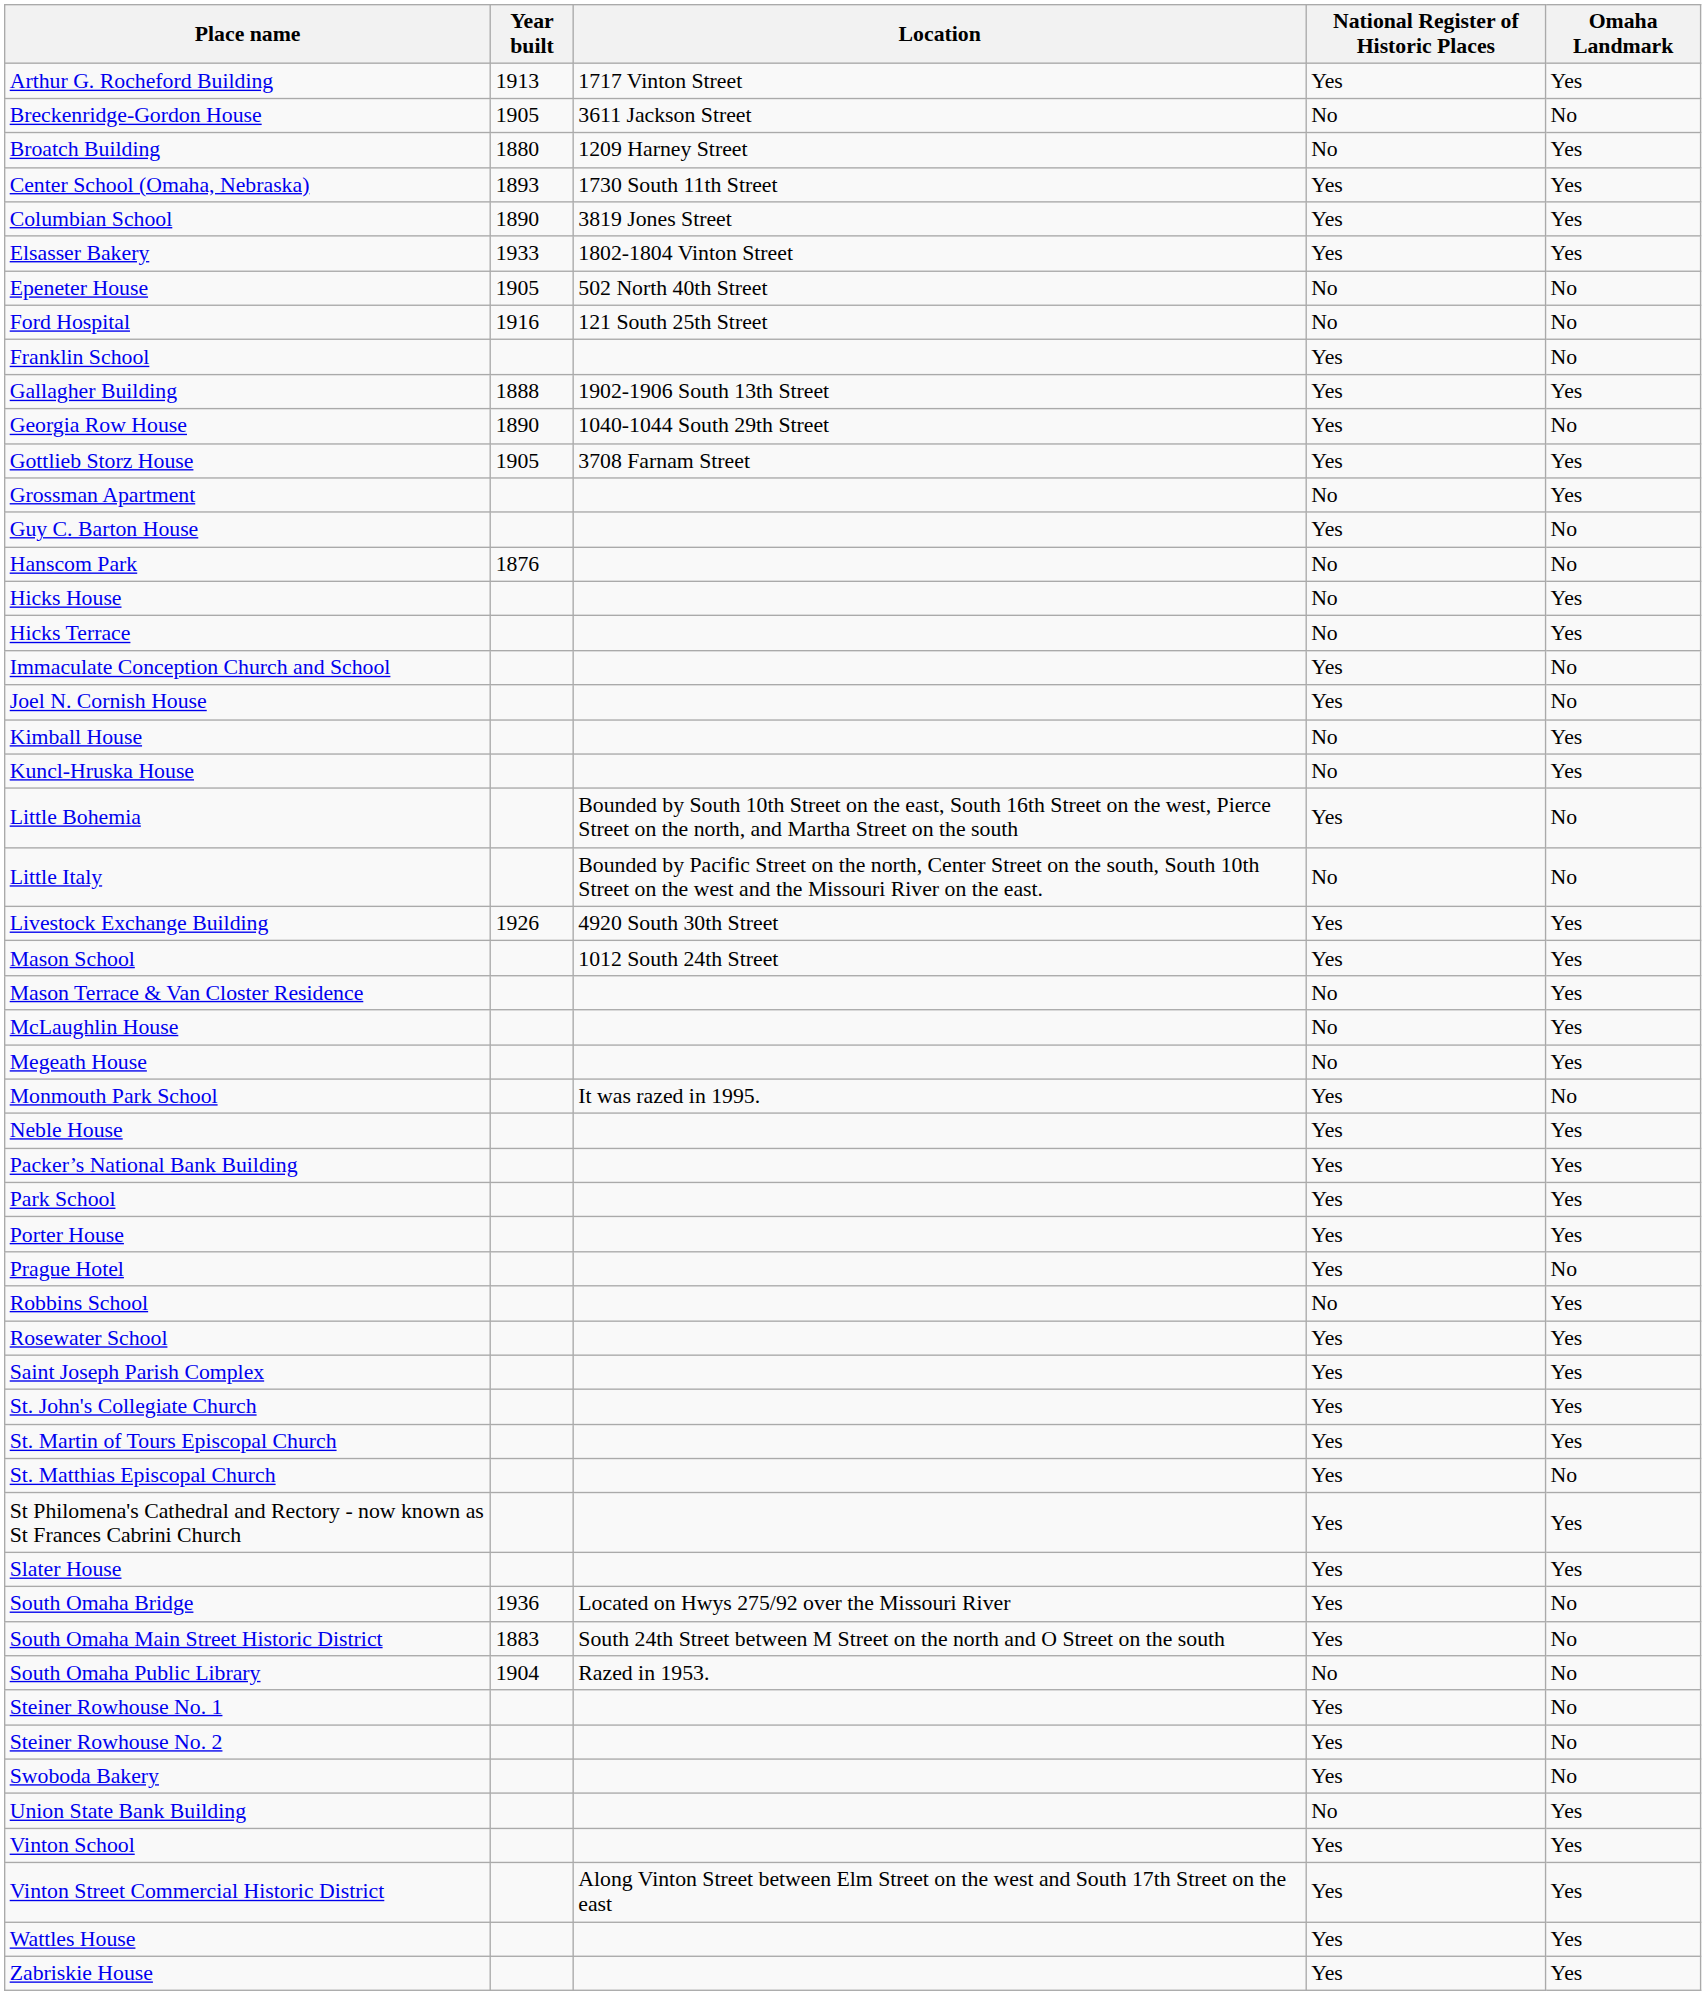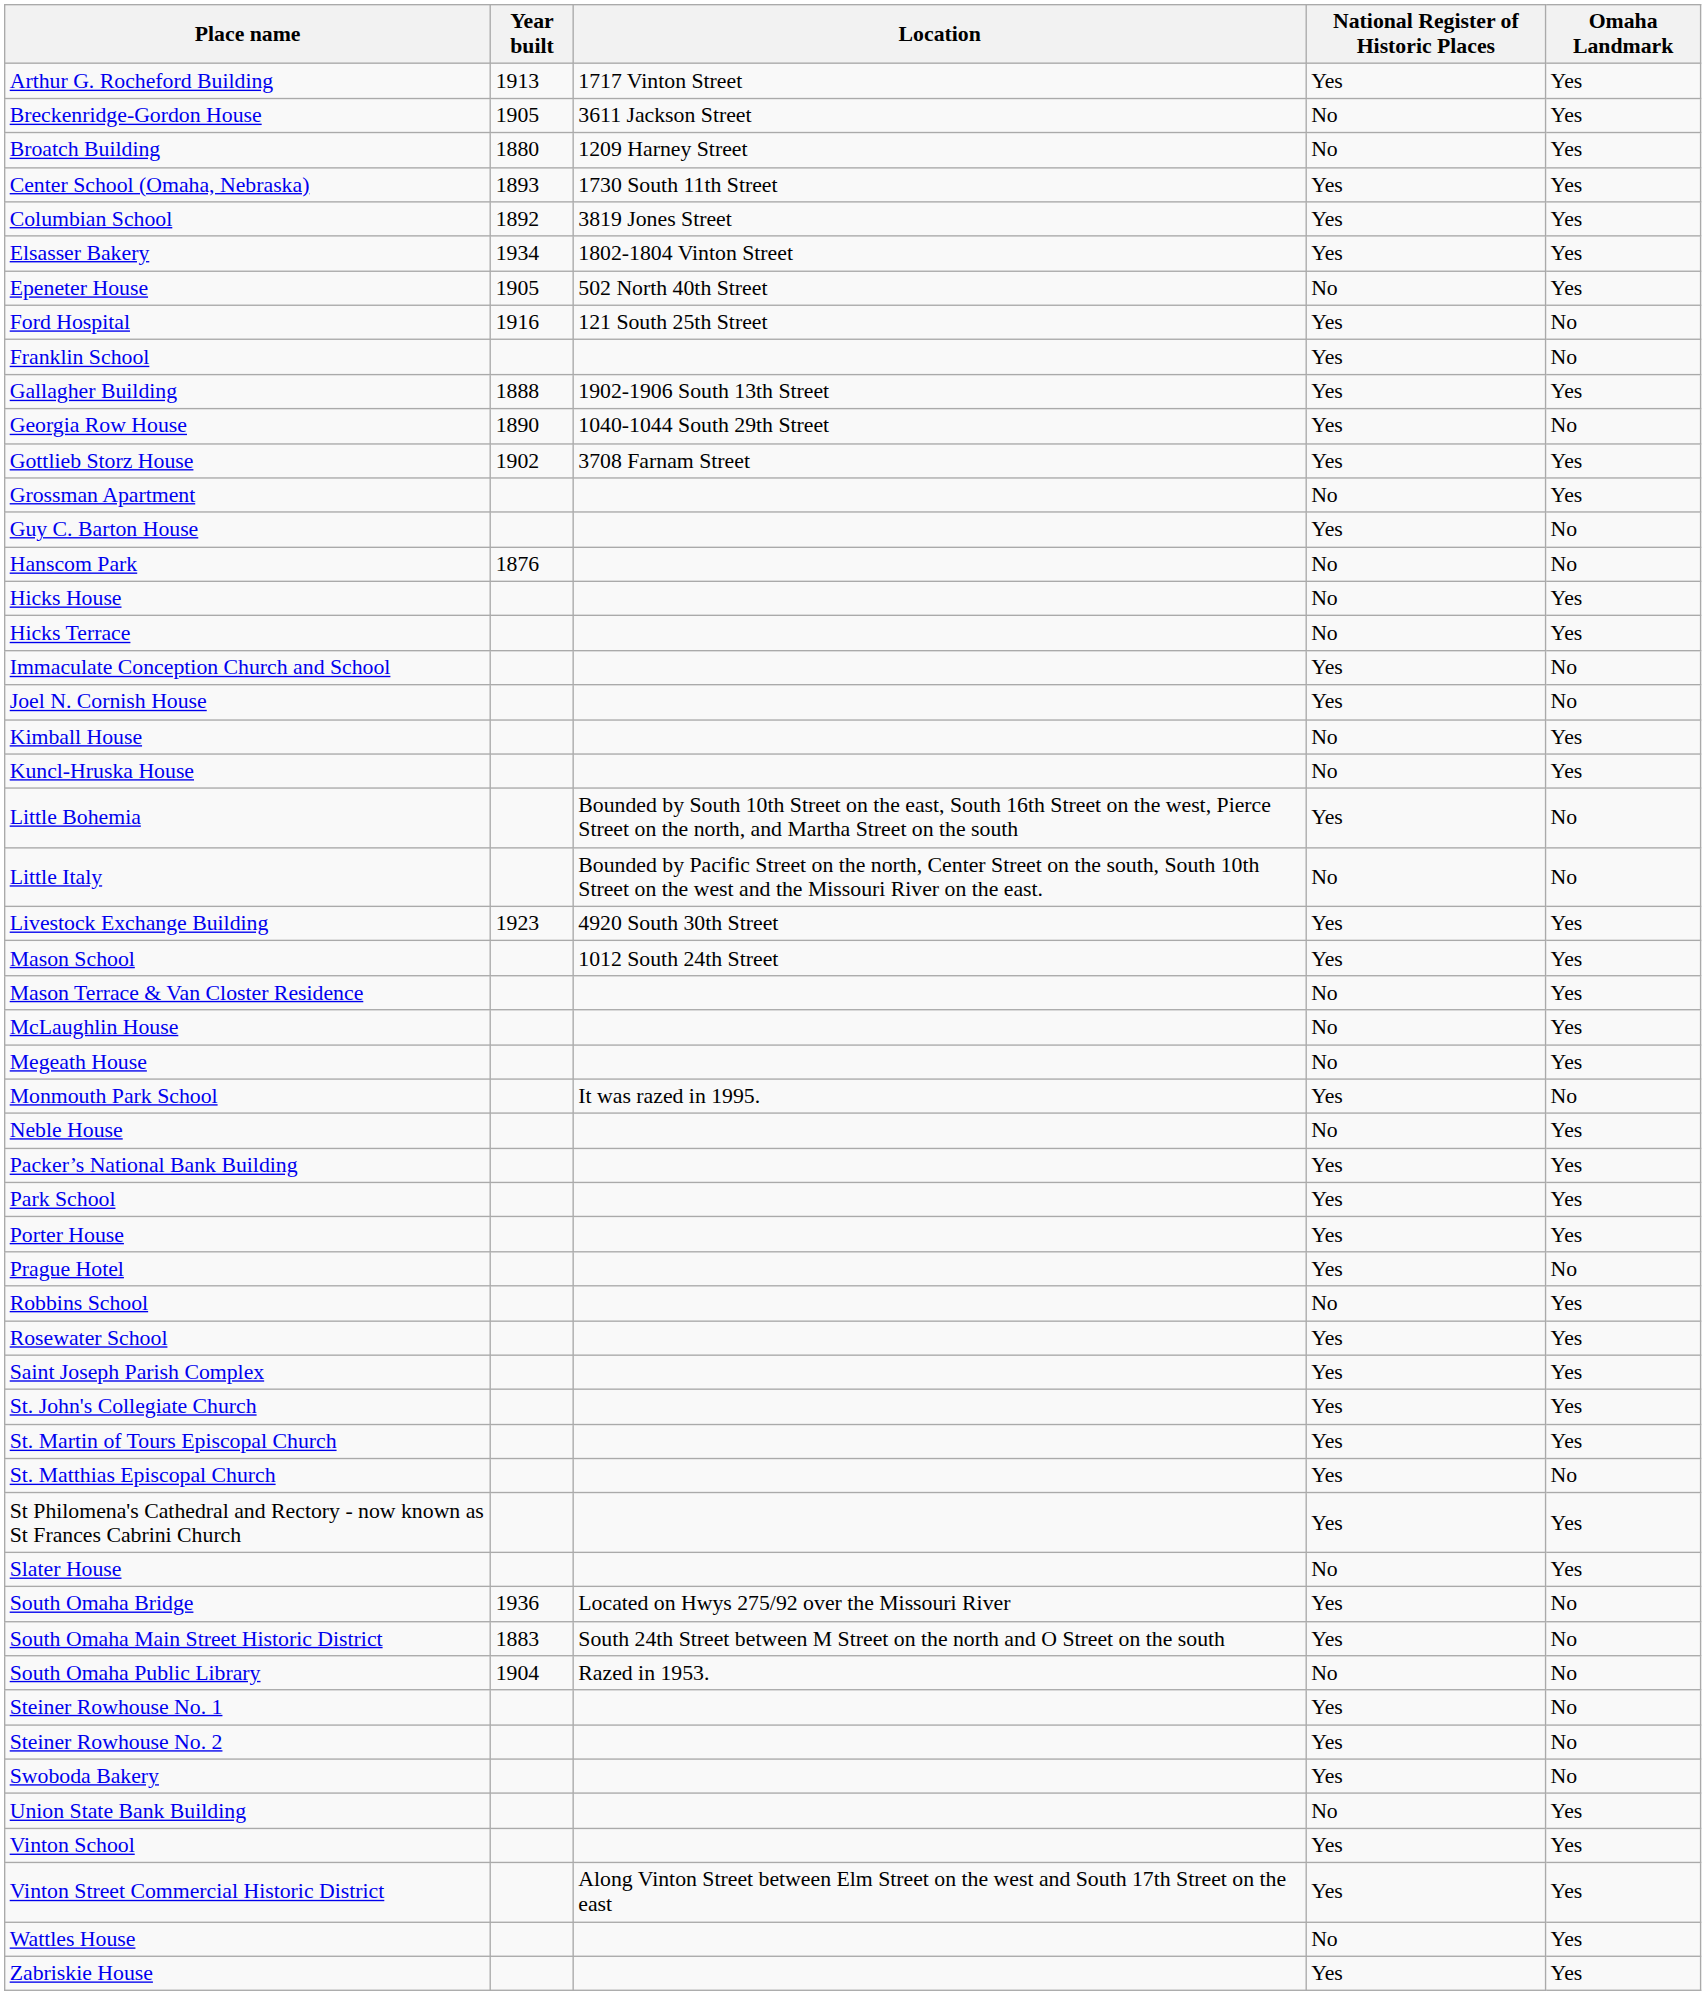Breckenridge-Gordon House | Omaha Landmark: No -> Yes
Columbian School | Year built: 1890 -> 1892
Elsasser Bakery | Year built: 1933 -> 1934
Epeneter House | Omaha Landmark: No -> Yes
Ford Hospital | National Register of Historic Places: No -> Yes
Gottlieb Storz House | Year built: 1905 -> 1902
Livestock Exchange Building | Year built: 1926 -> 1923
Neble House | National Register of Historic Places: Yes -> No
Slater House | National Register of Historic Places: Yes -> No
Wattles House | National Register of Historic Places: Yes -> No
